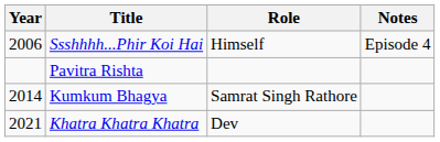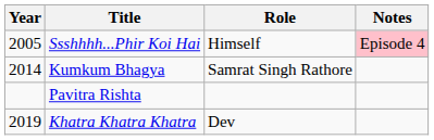Ssshhhh...Phir Koi Hai | Year: 2006 -> 2005
Ssshhhh...Phir Koi Hai | Notes: no background -> pink background
rows swapped: Kumkum Bhagya <-> Pavitra Rishta
Khatra Khatra Khatra | Year: 2021 -> 2019
